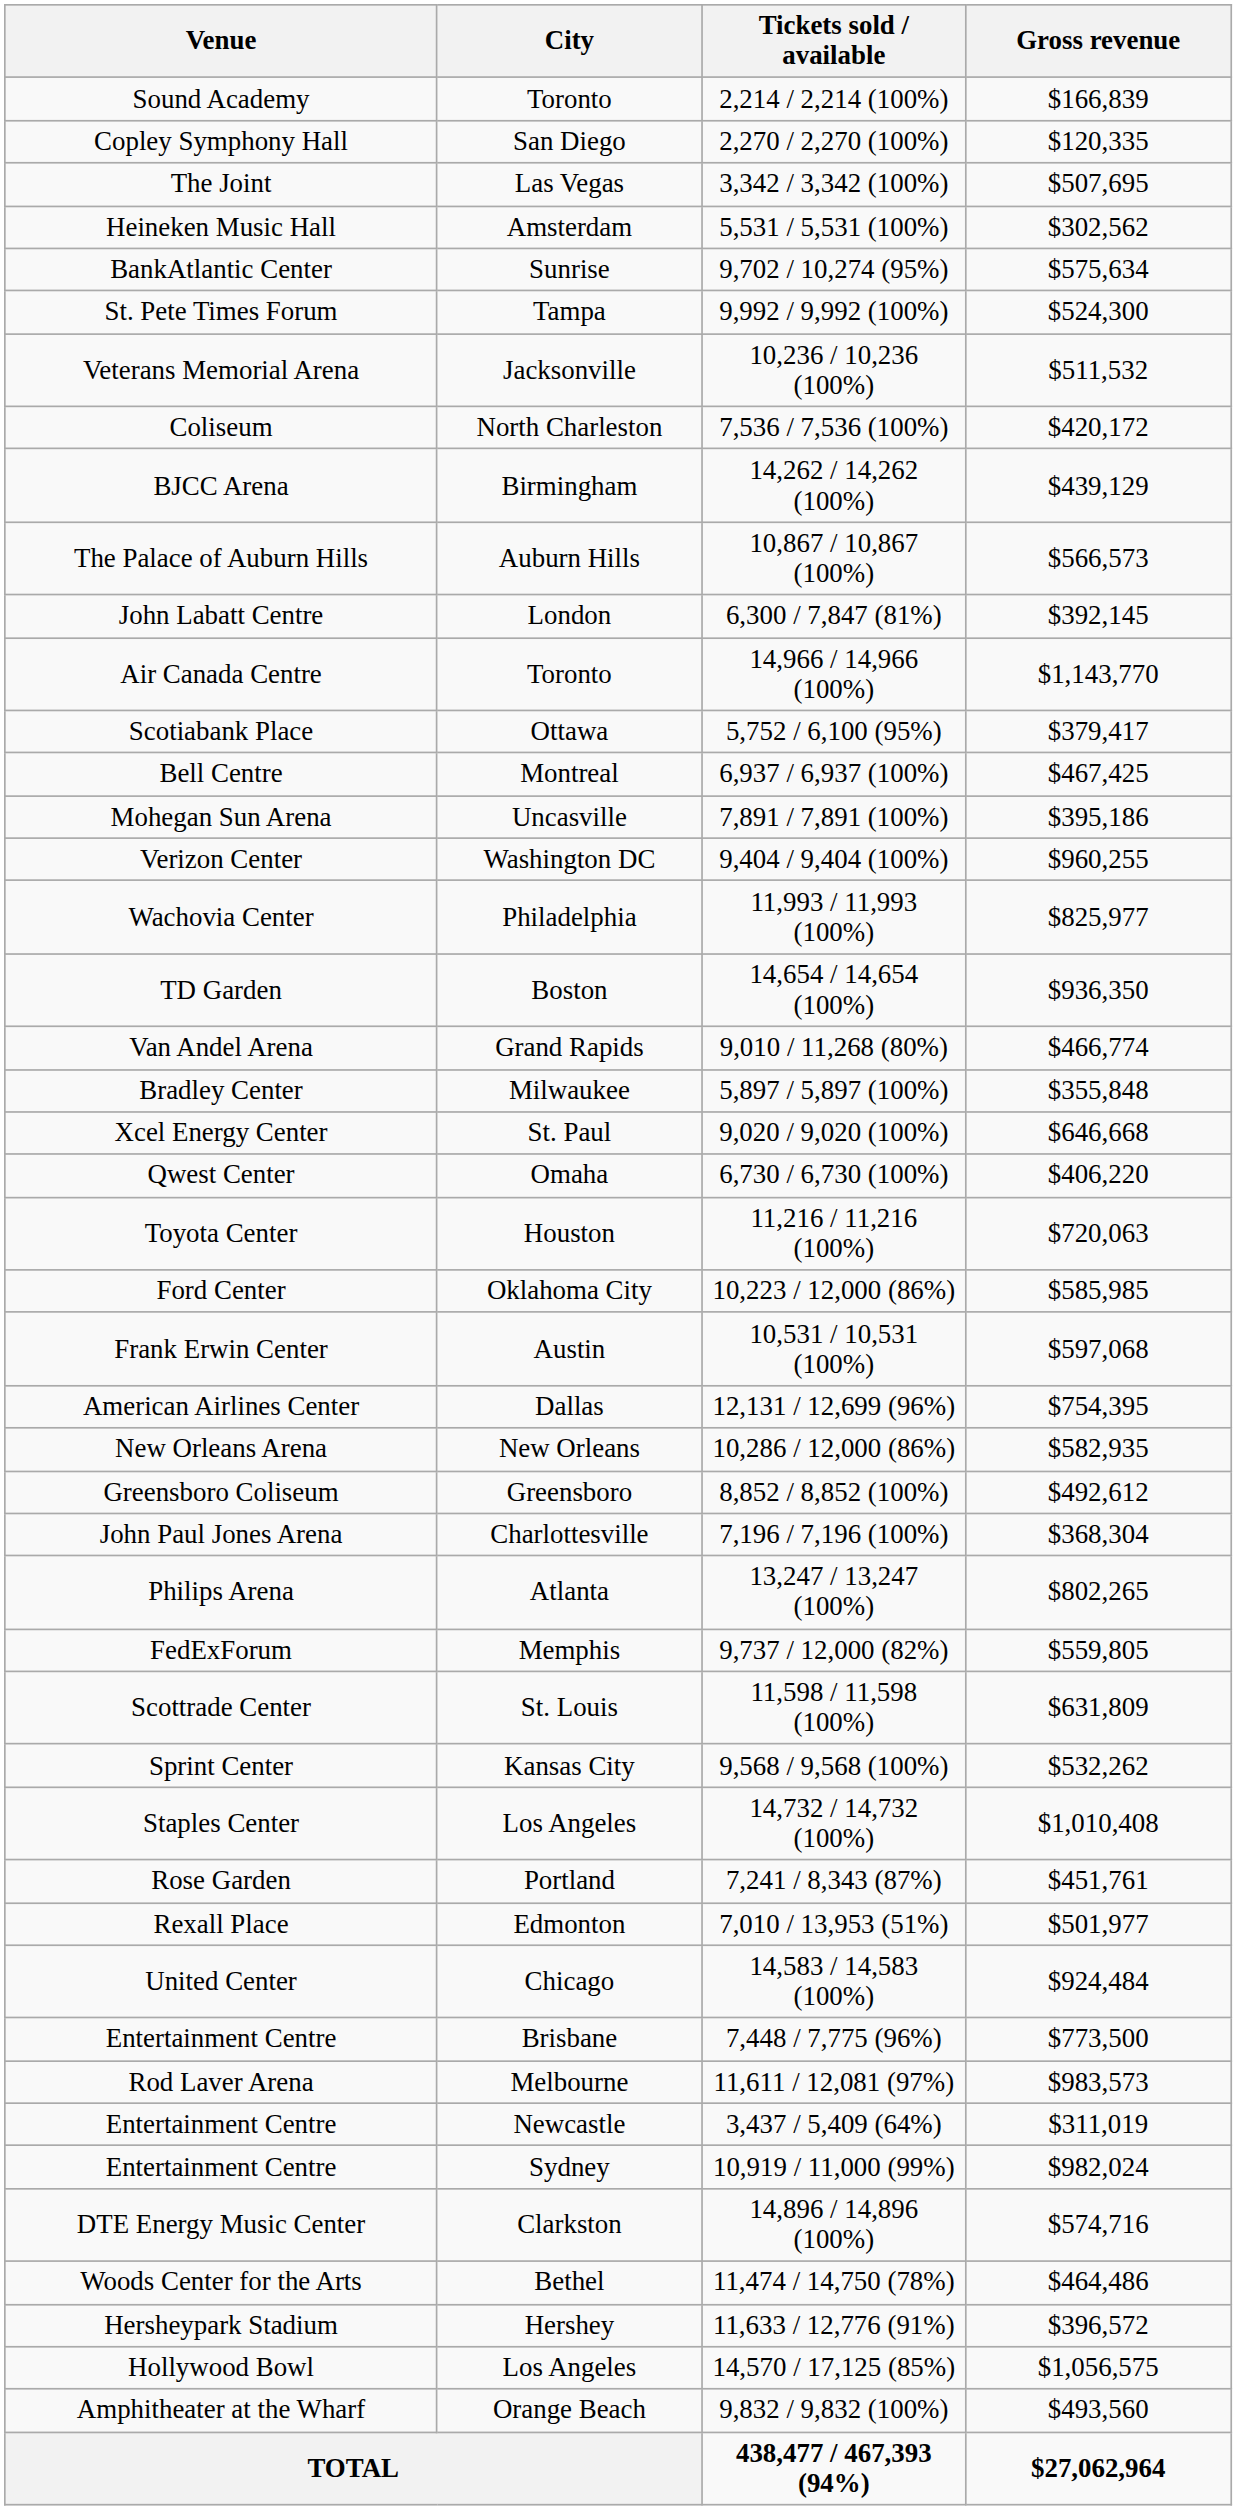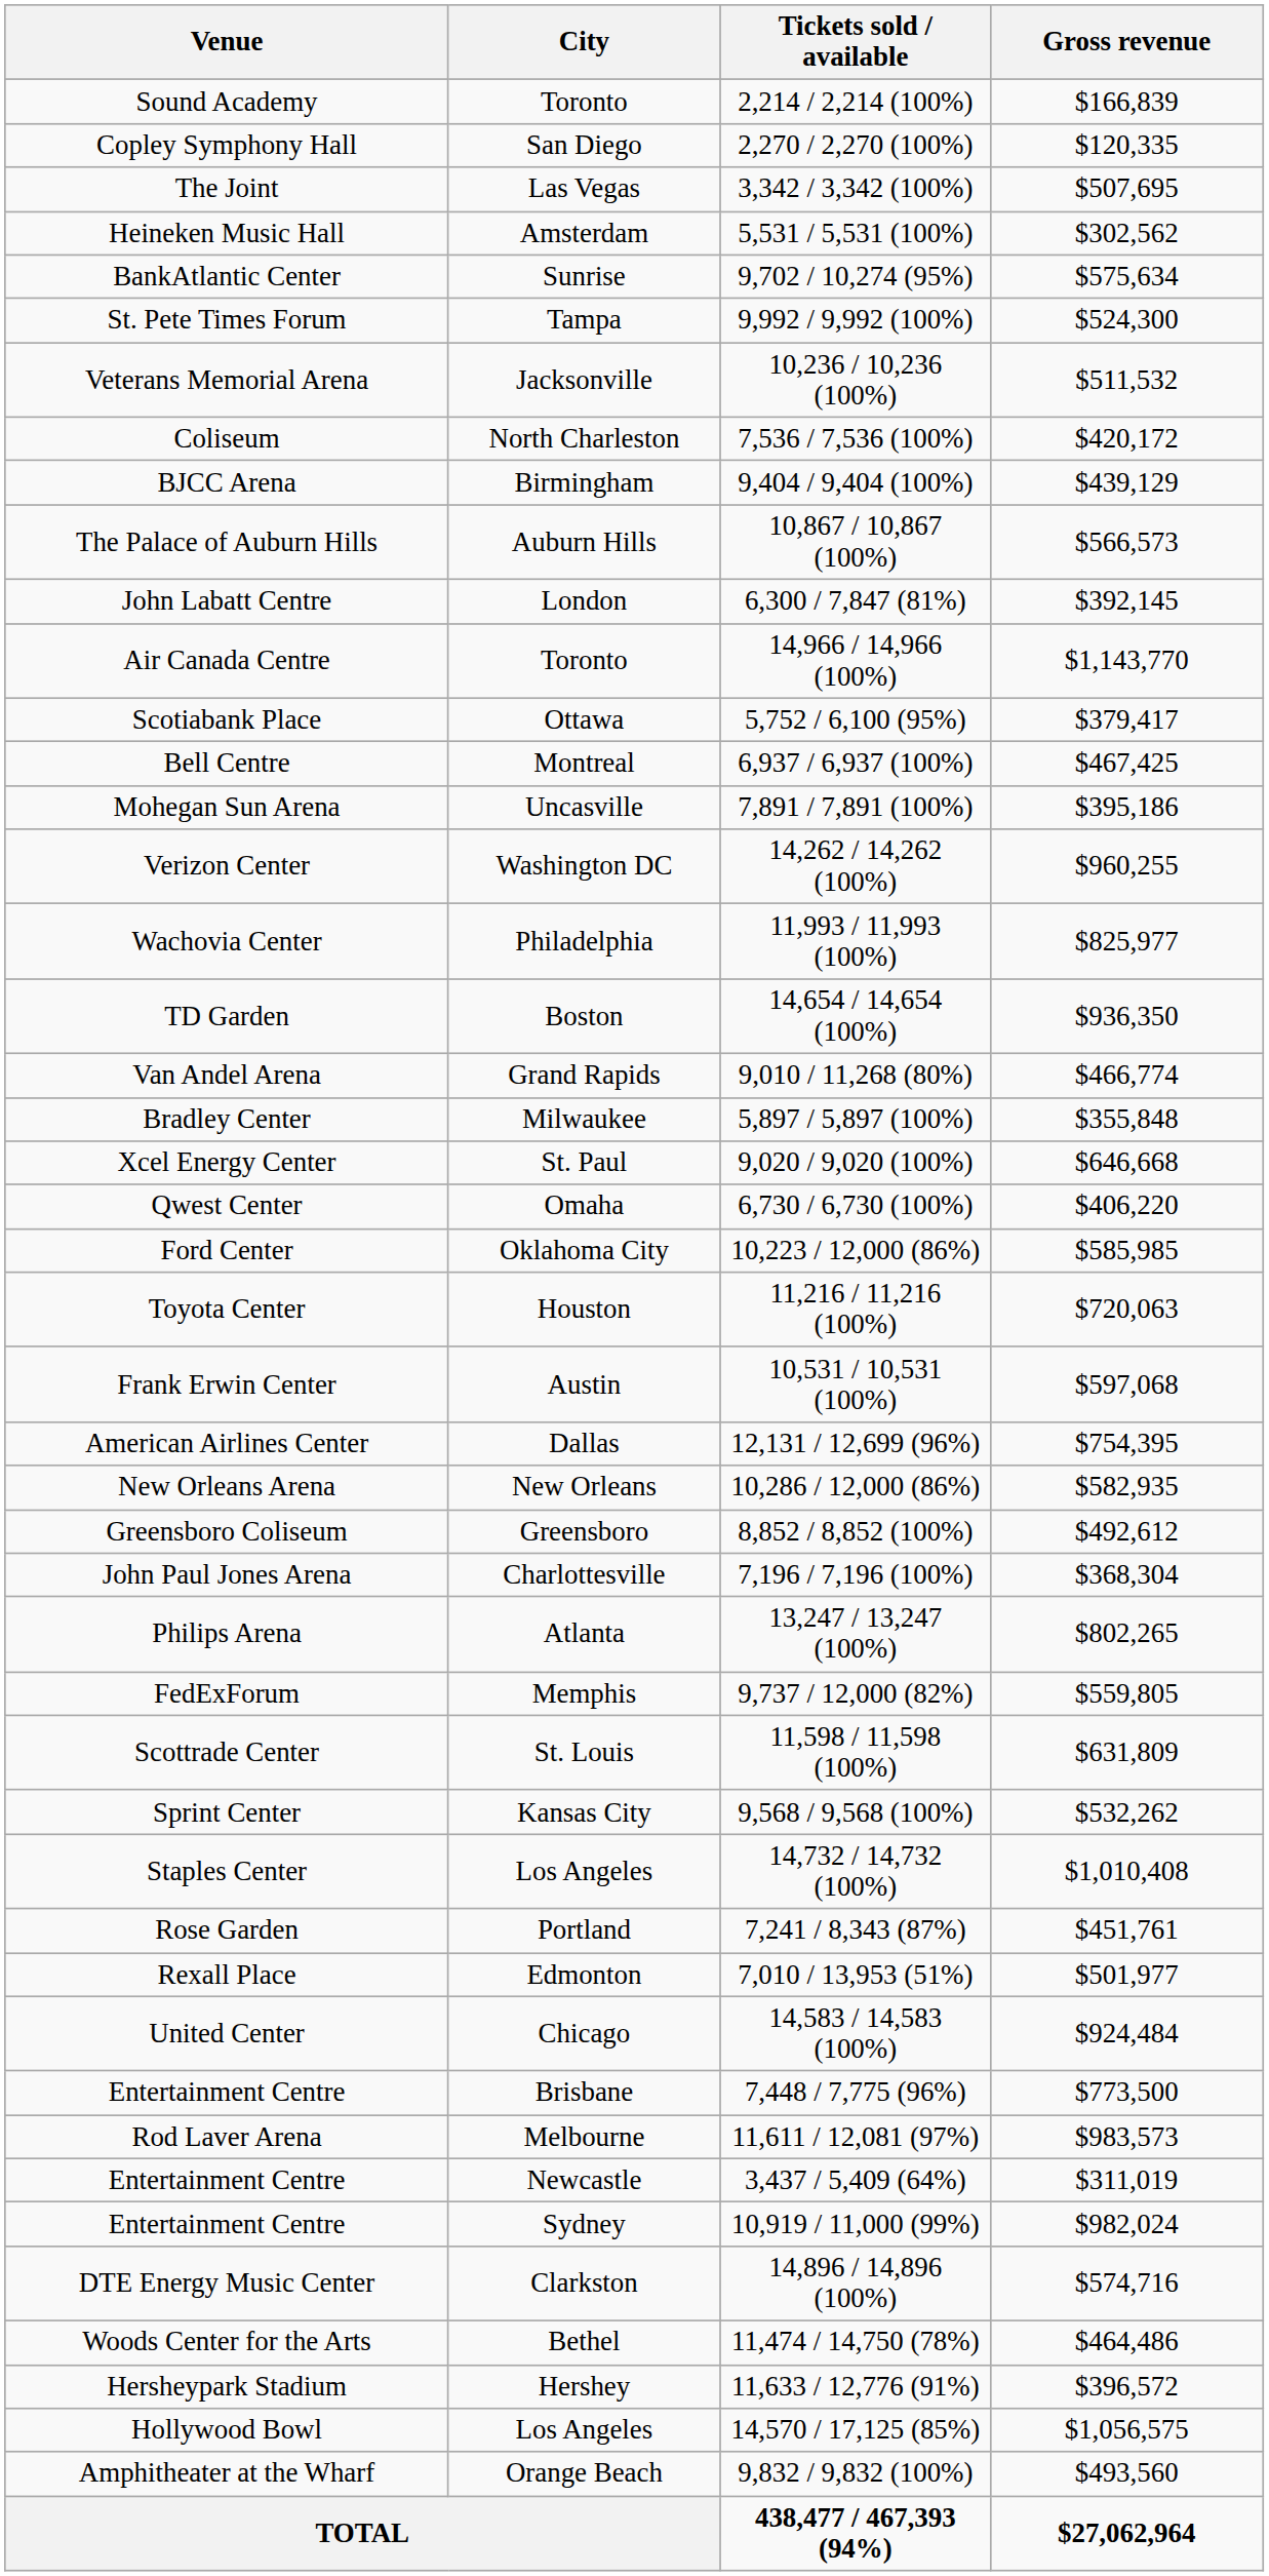BJCC Arena | Tickets sold / available: 14,262 / 14,262 (100%) -> 9,404 / 9,404 (100%)
Verizon Center | Tickets sold / available: 9,404 / 9,404 (100%) -> 14,262 / 14,262 (100%)
rows swapped: Ford Center <-> Toyota Center
